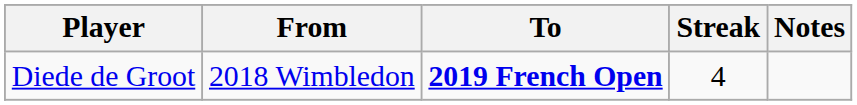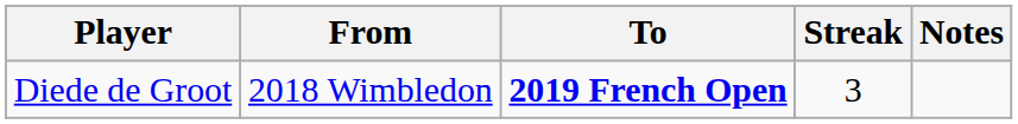Diede de Groot | Streak: 4 -> 3
